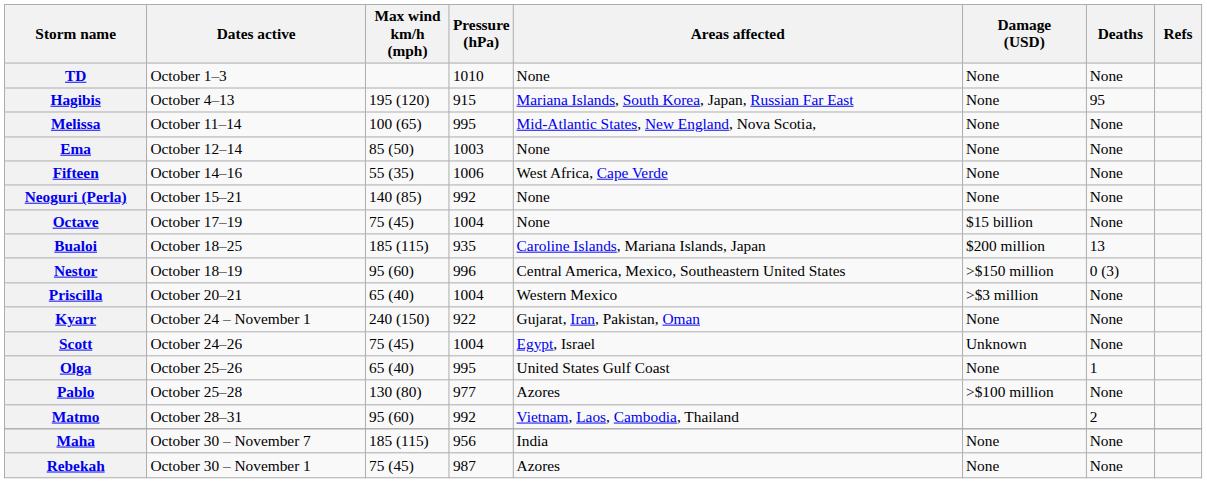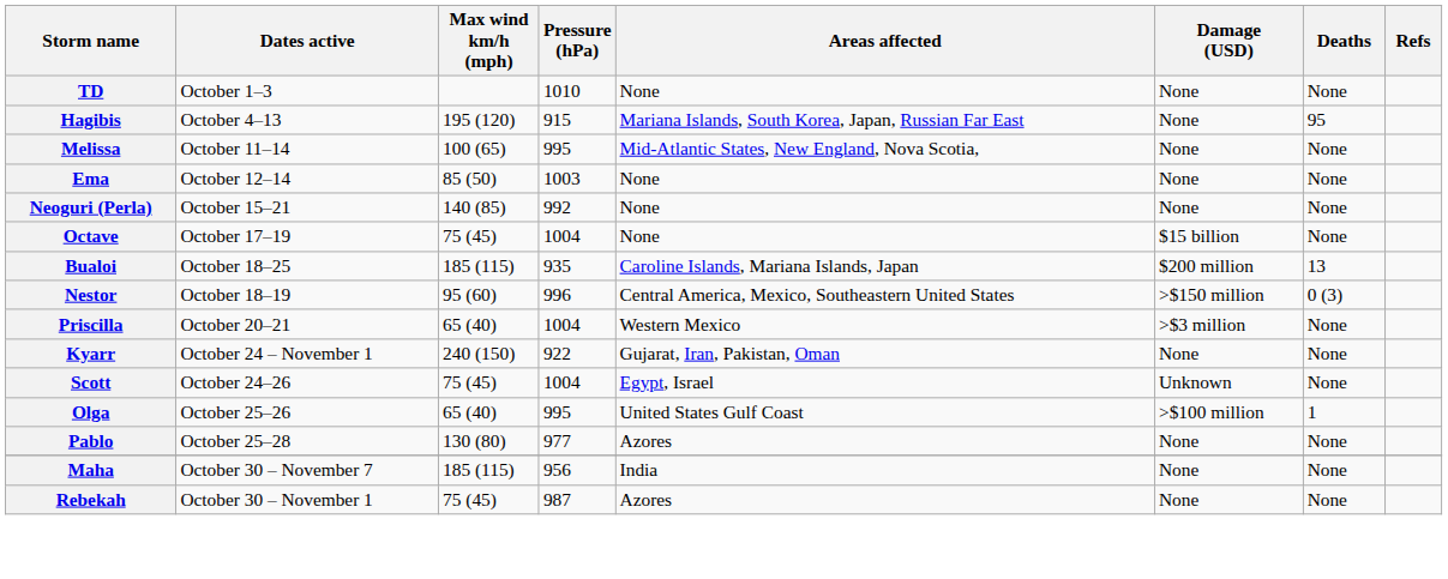- row: Fifteen | October 14–16 | 55 (35) | 1006 | West Africa, Cape Verde | None | None
Olga | Damage (USD): None -> >$100 million
Pablo | Damage (USD): >$100 million -> None
- row: Matmo | October 28–31 | 95 (60) | 992 | Vietnam, Laos, Cambodia, Thailand | 2
